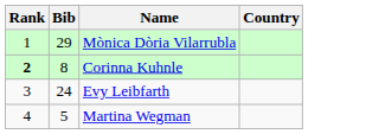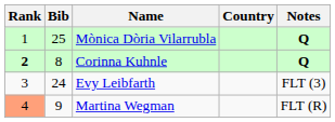+ column: Notes | Q | Q | FLT (3) | FLT (R)
Mònica Dòria Vilarrubla | Bib: 29 -> 25
Martina Wegman | Rank: no background -> lightsalmon background
Martina Wegman | Bib: 5 -> 9
